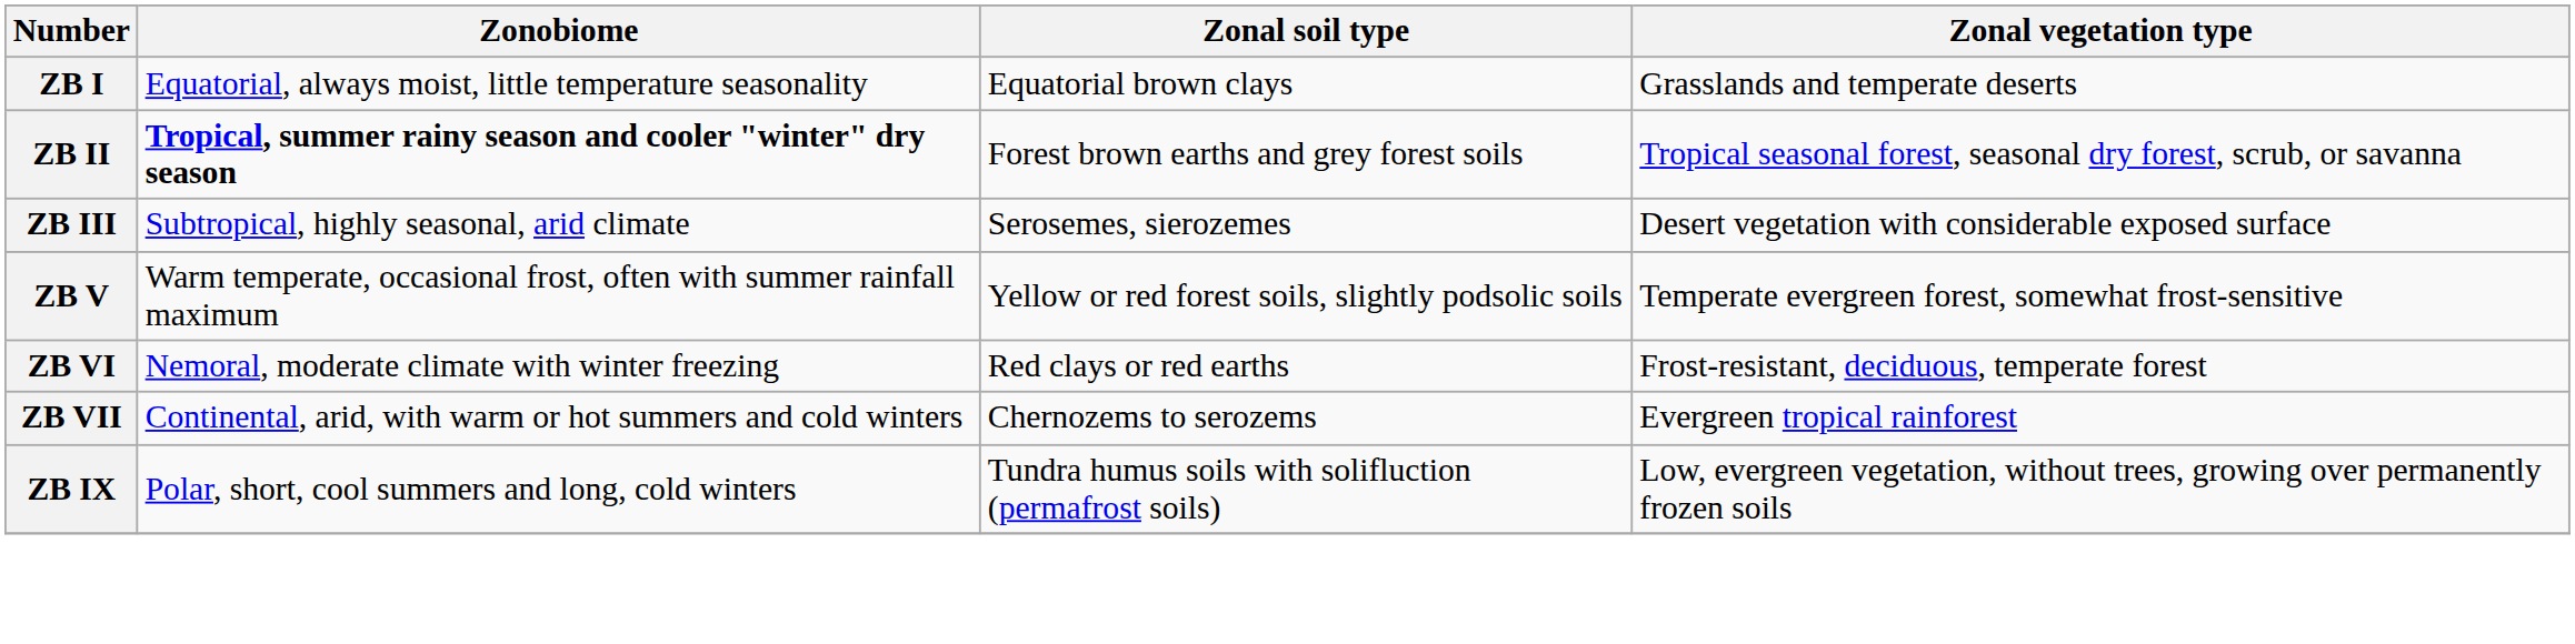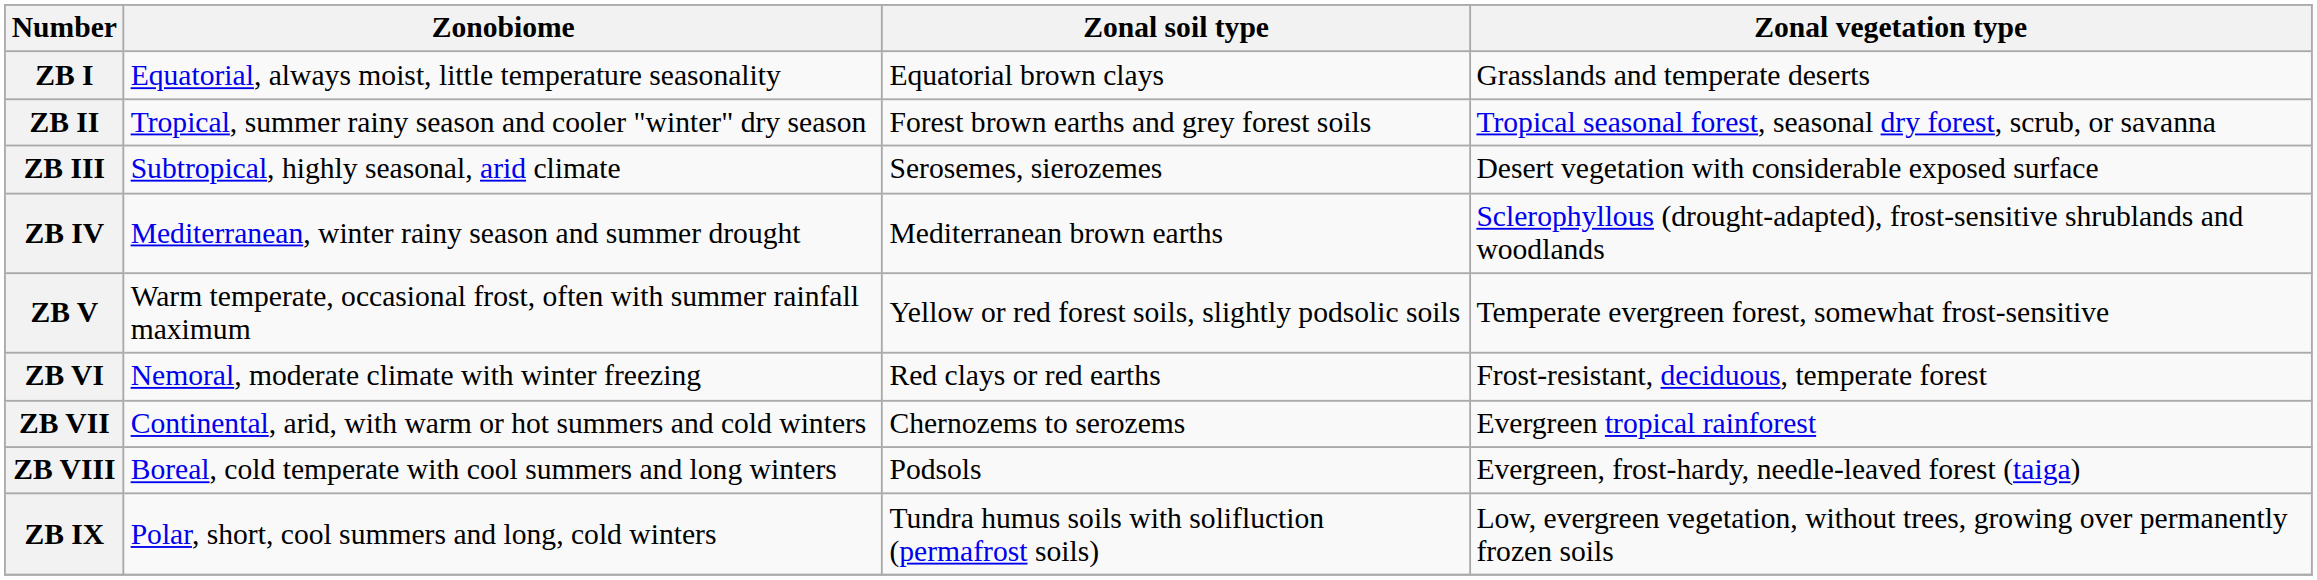ZB II | Zonobiome: bold -> normal
+ row: ZB IV | Mediterranean, winter rainy season and summer drought | Mediterranean brown earths | Sclerophyllous (drought-adapted), frost-sensitive shrublands and woodlands
+ row: ZB VIII | Boreal, cold temperate with cool summers and long winters | Podsols | Evergreen, frost-hardy, needle-leaved forest (taiga)
